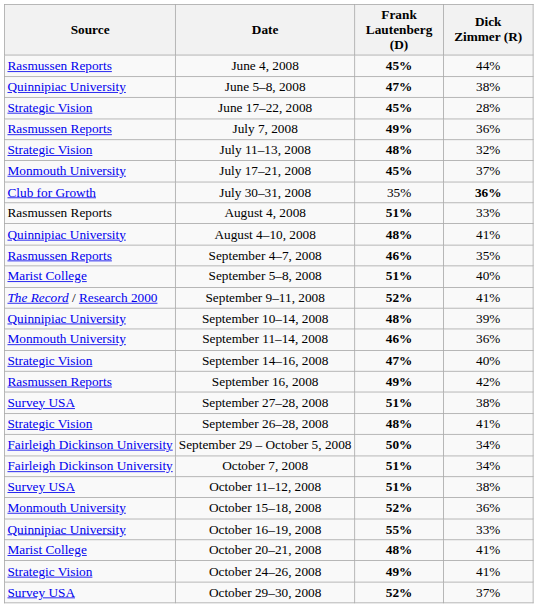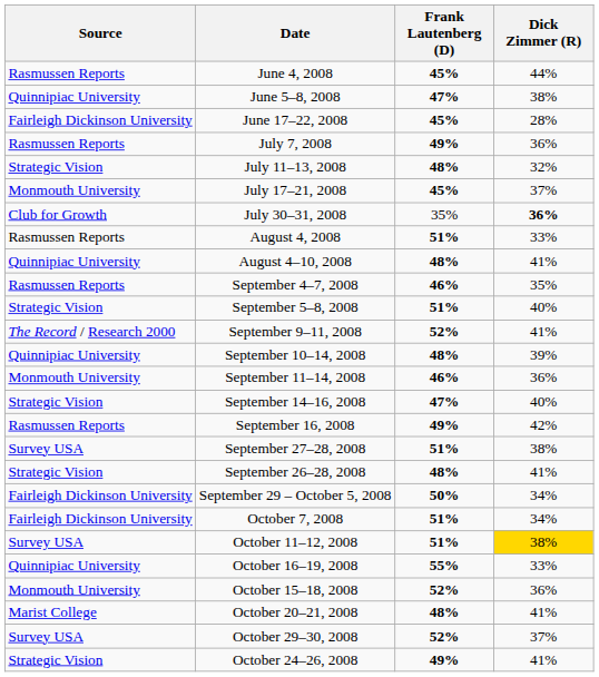June 17–22, 2008 | Source: Strategic Vision -> Fairleigh Dickinson University
September 5–8, 2008 | Source: Marist College -> Strategic Vision
October 11–12, 2008 | Dick Zimmer (R): no background -> gold background
rows swapped: October 15–18, 2008 <-> October 16–19, 2008
rows swapped: October 24–26, 2008 <-> October 29–30, 2008
